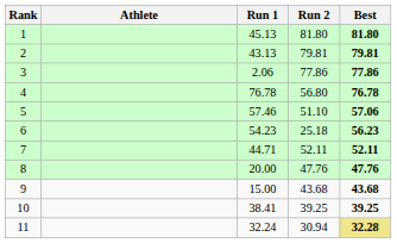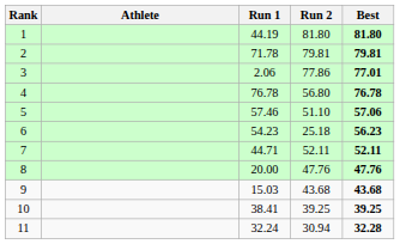1 | Run 1: 45.13 -> 44.19
2 | Run 1: 43.13 -> 71.78
3 | Best: 77.86 -> 77.01
9 | Run 1: 15.00 -> 15.03
11 | Best: khaki background -> no background
